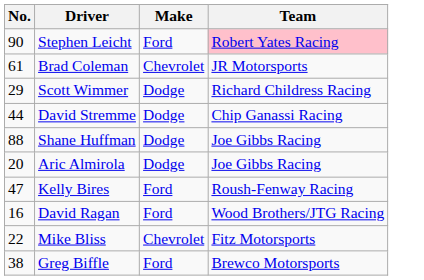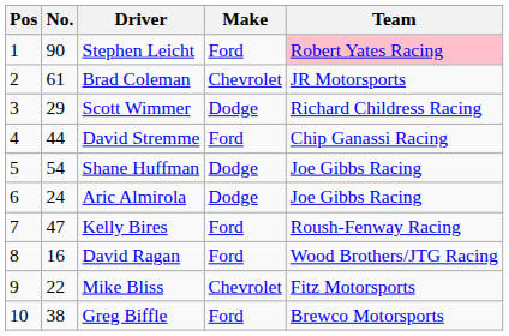+ column: Pos | 1 | 2 | 3 | 4 | 5 | 6 | 7 | 8 | 9 | 10
David Stremme | Make: Dodge -> Ford
Shane Huffman | No.: 88 -> 54
Aric Almirola | No.: 20 -> 24
